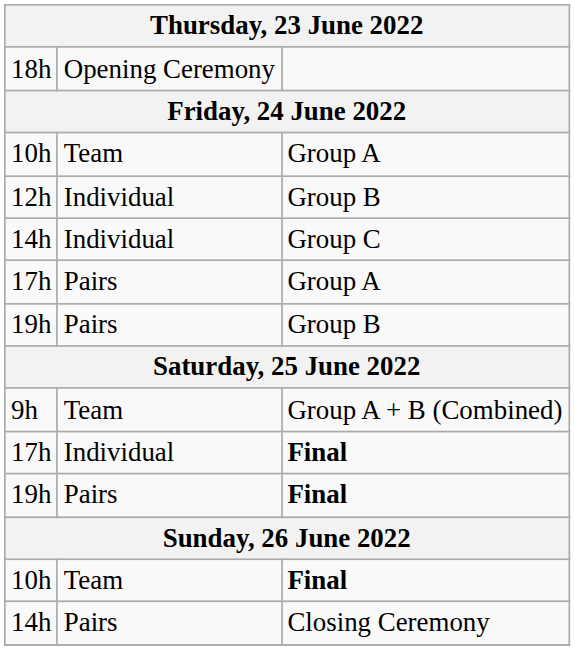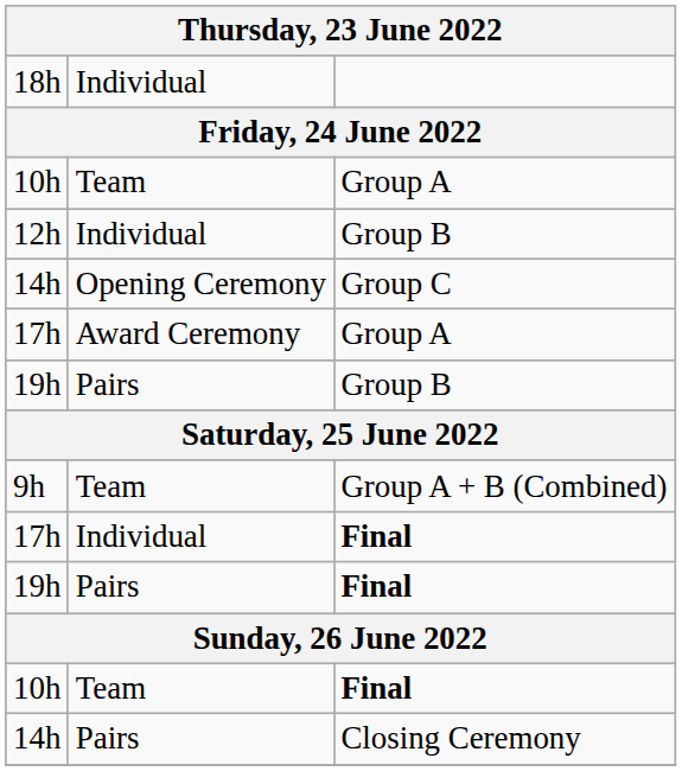18h | column 2: Opening Ceremony -> Individual
14h / Group C | column 2: Individual -> Opening Ceremony
17h / Group A | column 2: Pairs -> Award Ceremony
